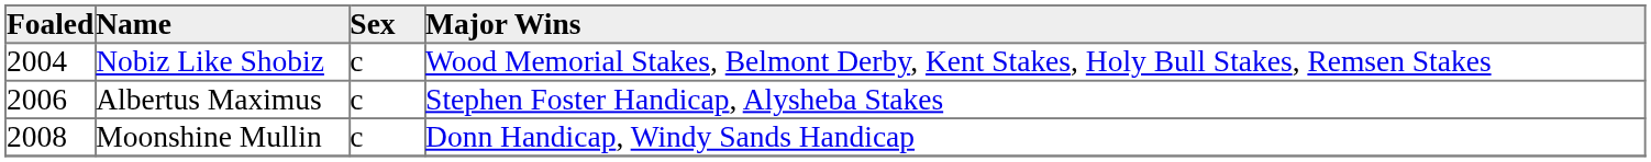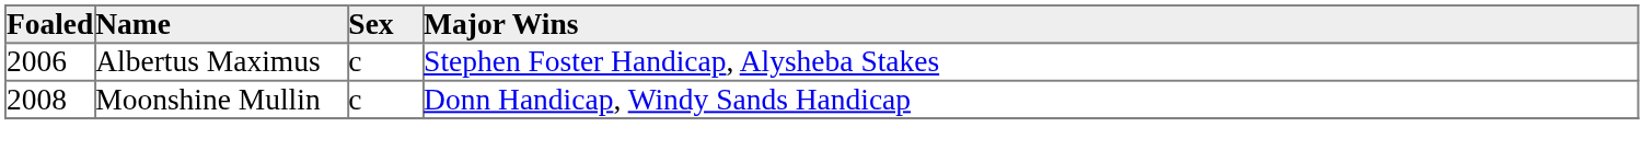- row: 2004 | Nobiz Like Shobiz | c | Wood Memorial Stakes, Belmont Derby, Kent Stakes, Holy Bull Stakes, Remsen Stakes
